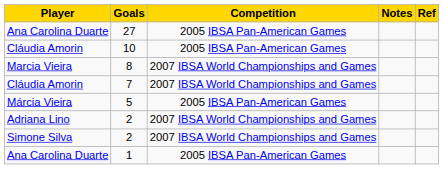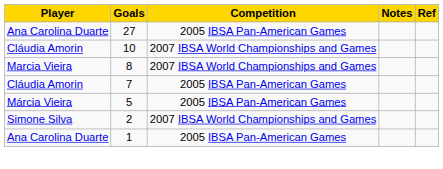10 | Competition: 2005 IBSA Pan-American Games -> 2007 IBSA World Championships and Games
7 | Competition: 2007 IBSA World Championships and Games -> 2005 IBSA Pan-American Games
- row: Adriana Lino | 2 | 2007 IBSA World Championships and Games
